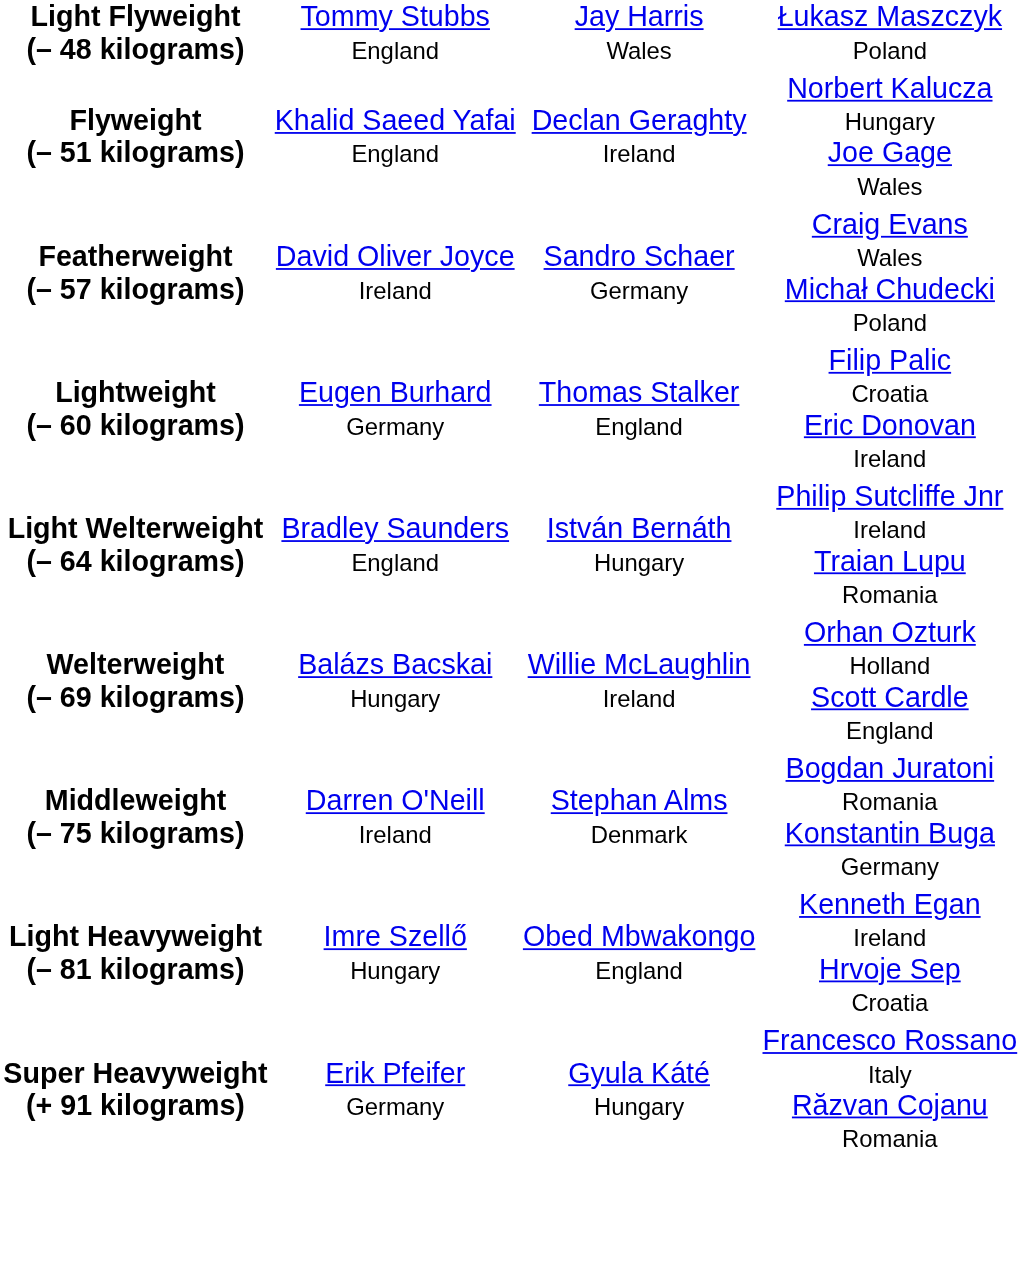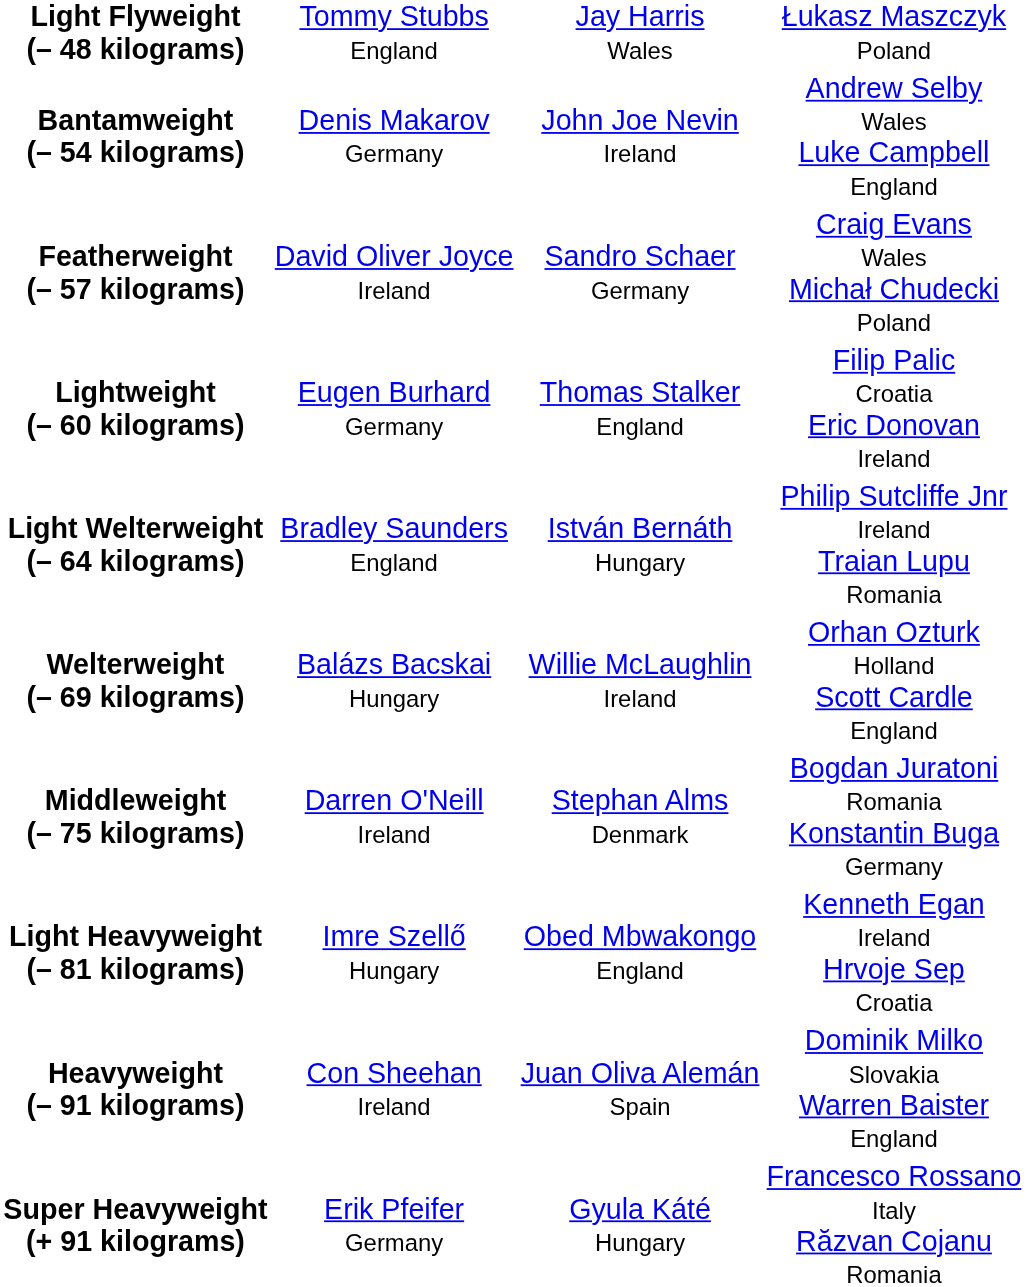- row: Flyweight (– 51 kilograms) | Khalid Saeed Yafai England | Declan Geraghty Ireland | Norbert Kalucza Hungary Joe Gage Wales
+ row: Bantamweight (– 54 kilograms) | Denis Makarov Germany | John Joe Nevin Ireland | Andrew Selby Wales Luke Campbell England
+ row: Heavyweight (– 91 kilograms) | Con Sheehan Ireland | Juan Oliva Alemán Spain | Dominik Milko Slovakia Warren Baister England
